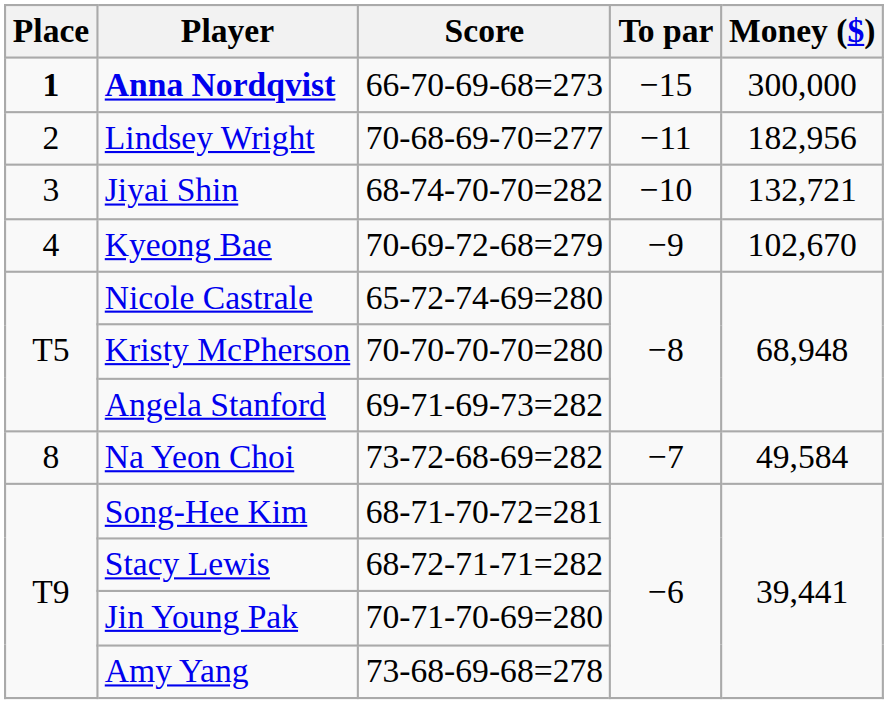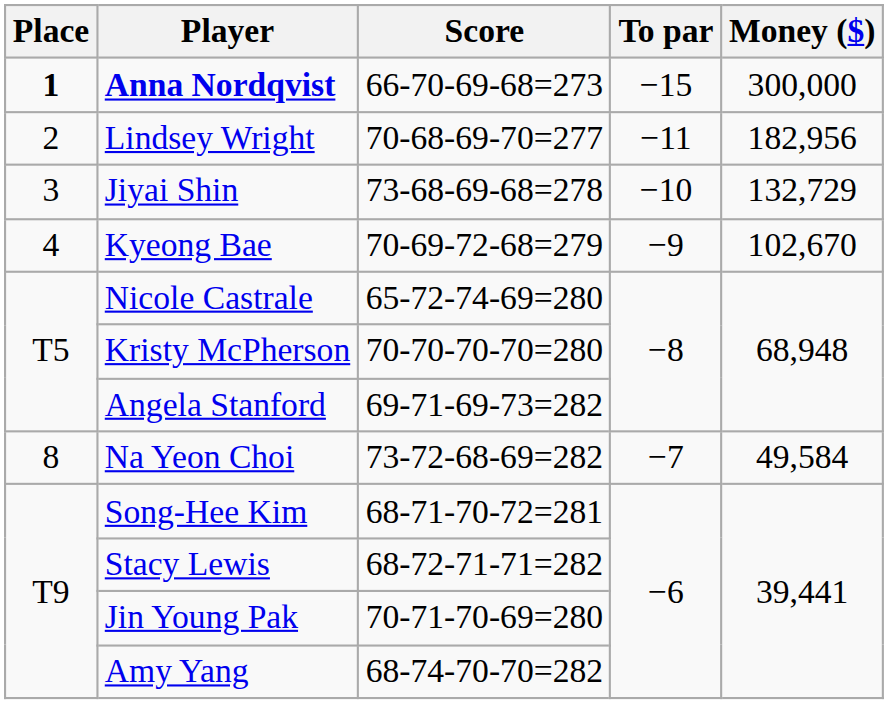Jiyai Shin | Score: 68-74-70-70=282 -> 73-68-69-68=278
Jiyai Shin | Money ($): 132,721 -> 132,729
Amy Yang | Score: 73-68-69-68=278 -> 68-74-70-70=282
